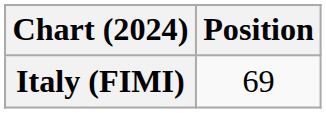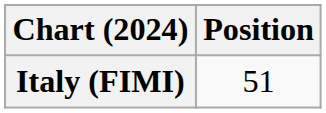Italy (FIMI) | Position: 69 -> 51
